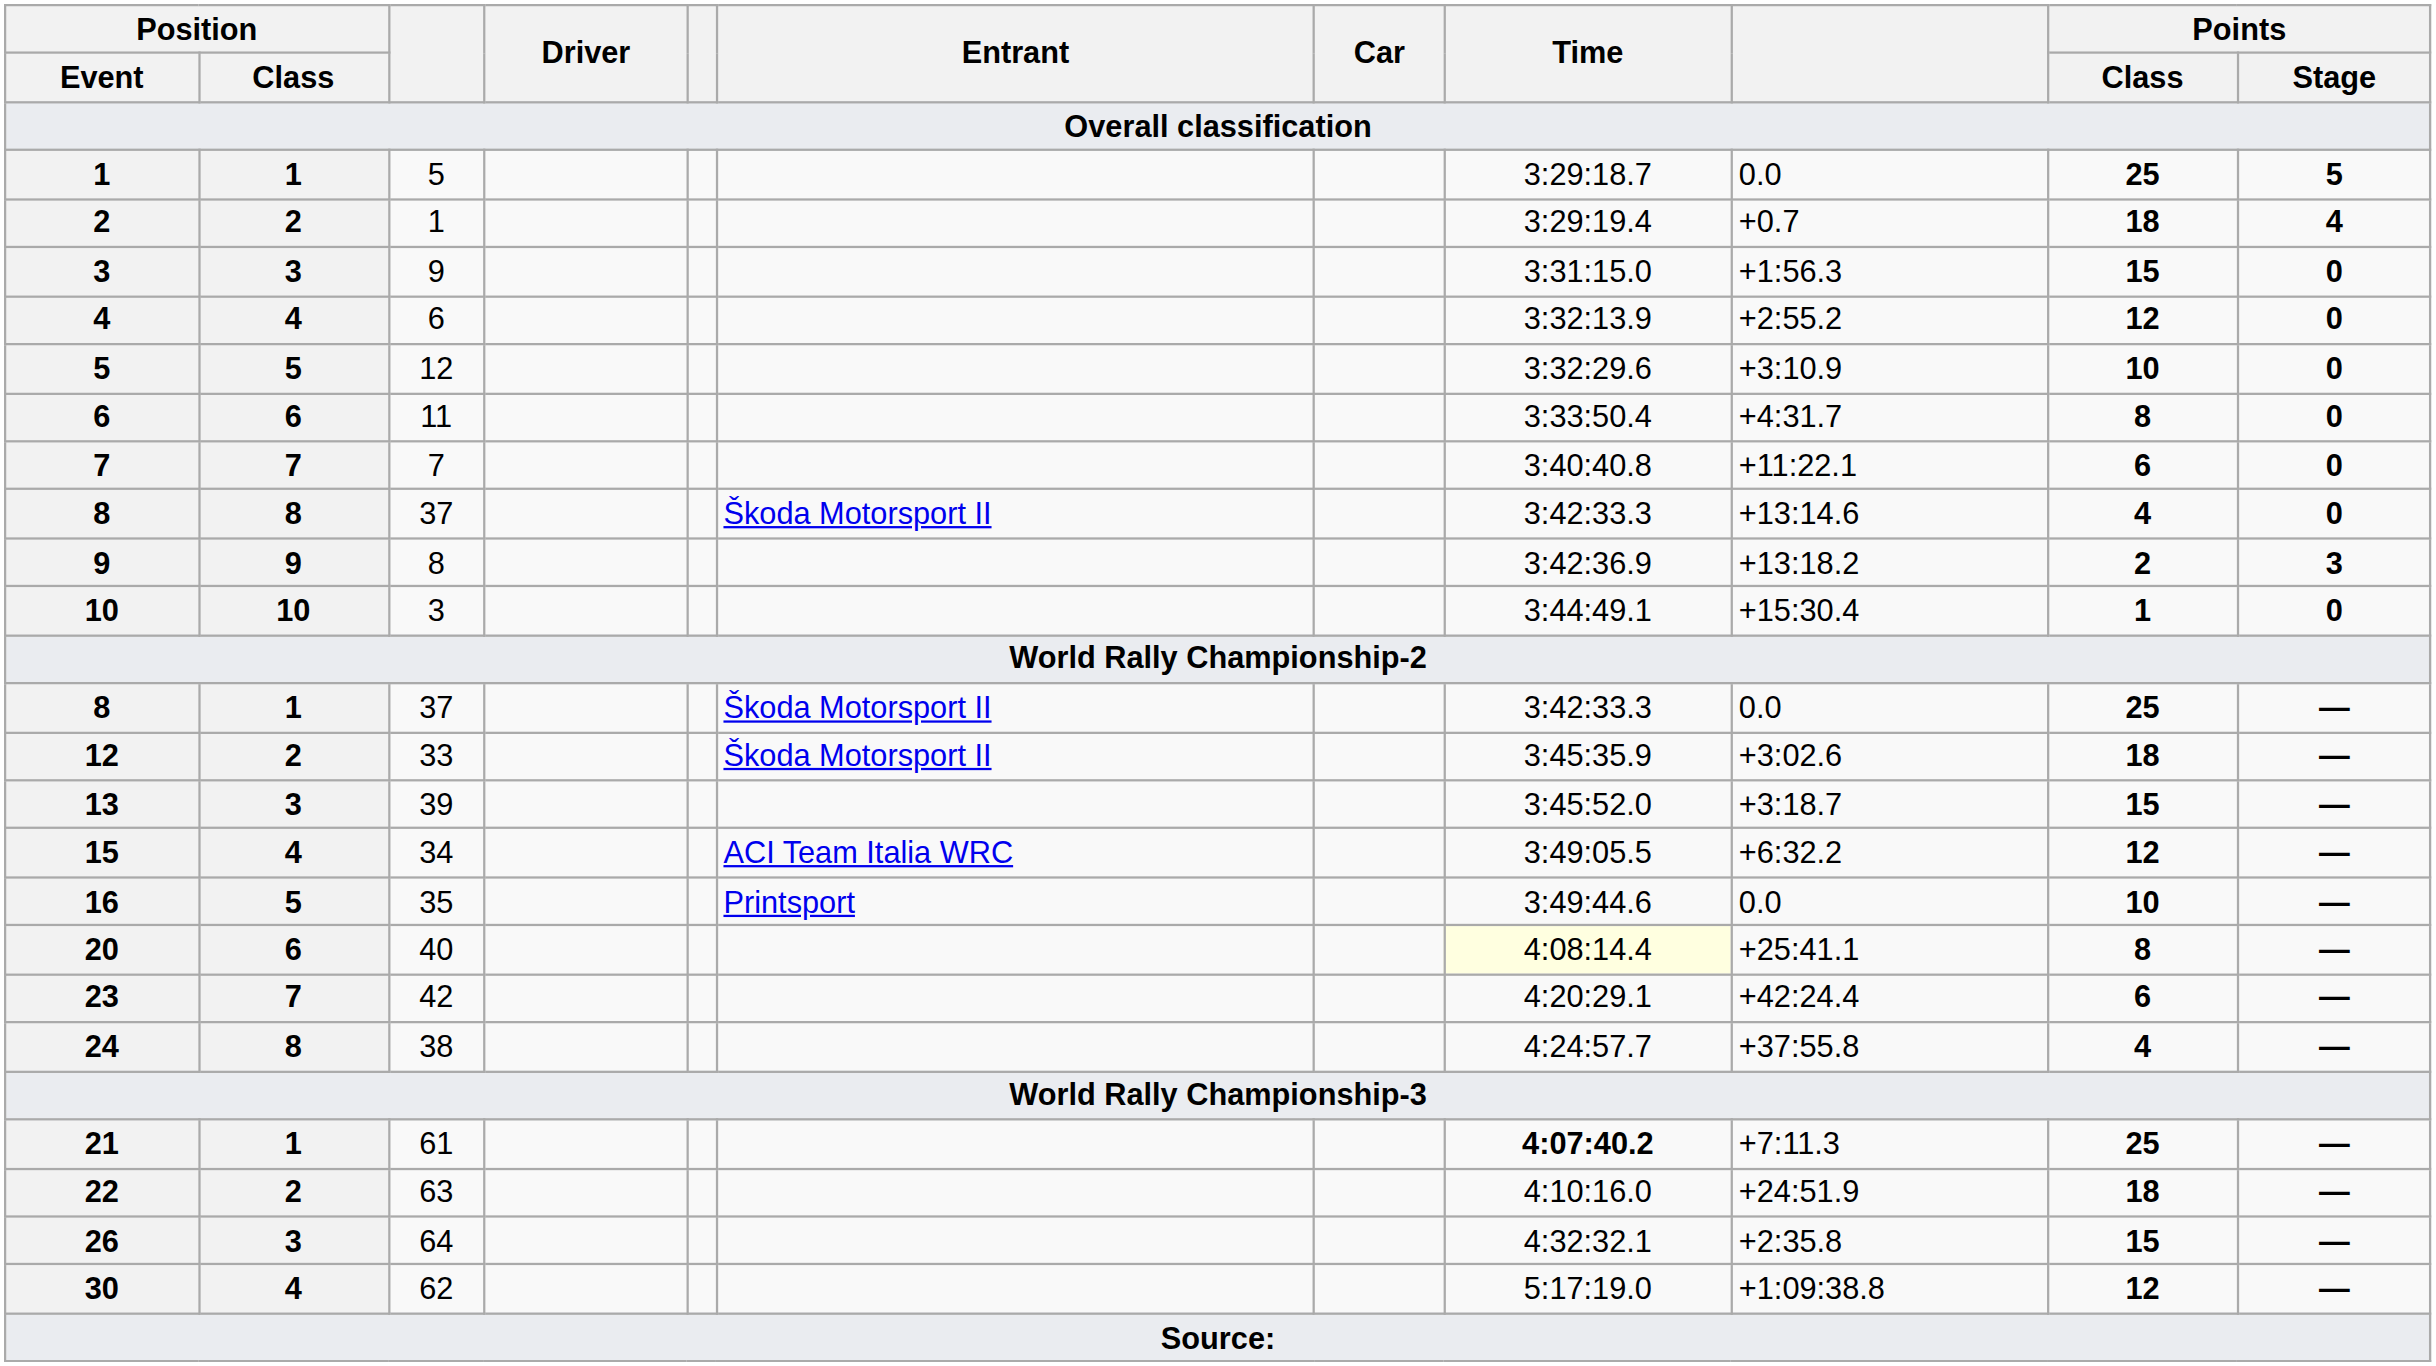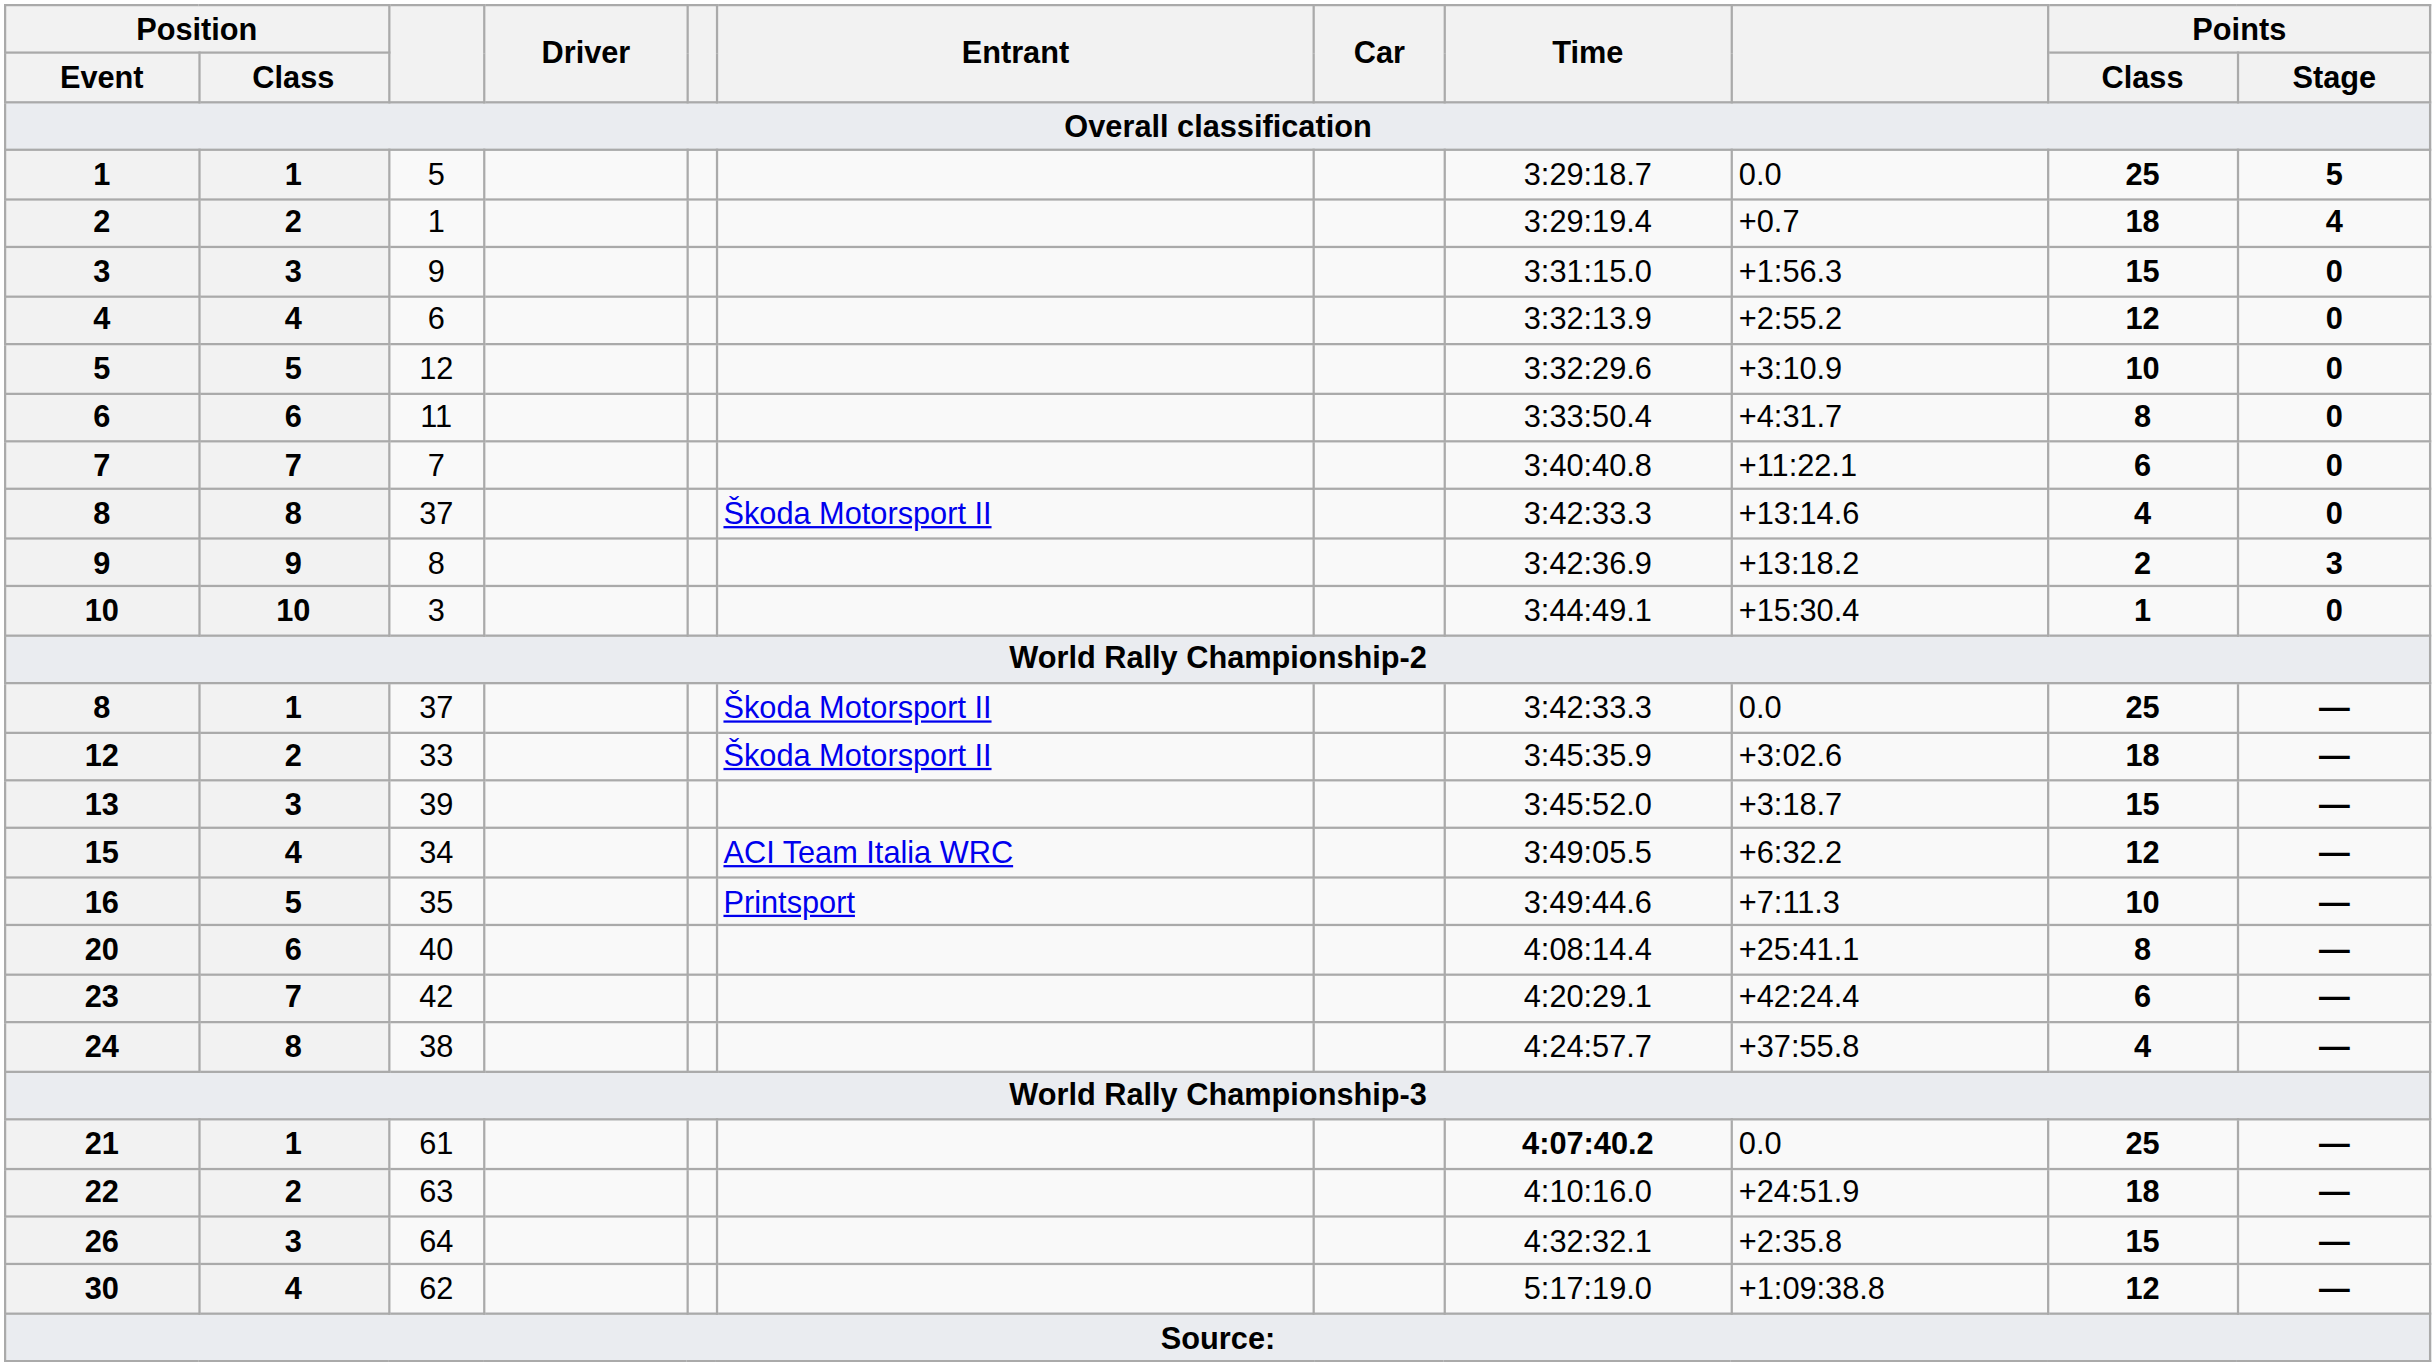16 | column 9: 0.0 -> +7:11.3
20 | Time: lightyellow background -> no background
21 | column 9: +7:11.3 -> 0.0
